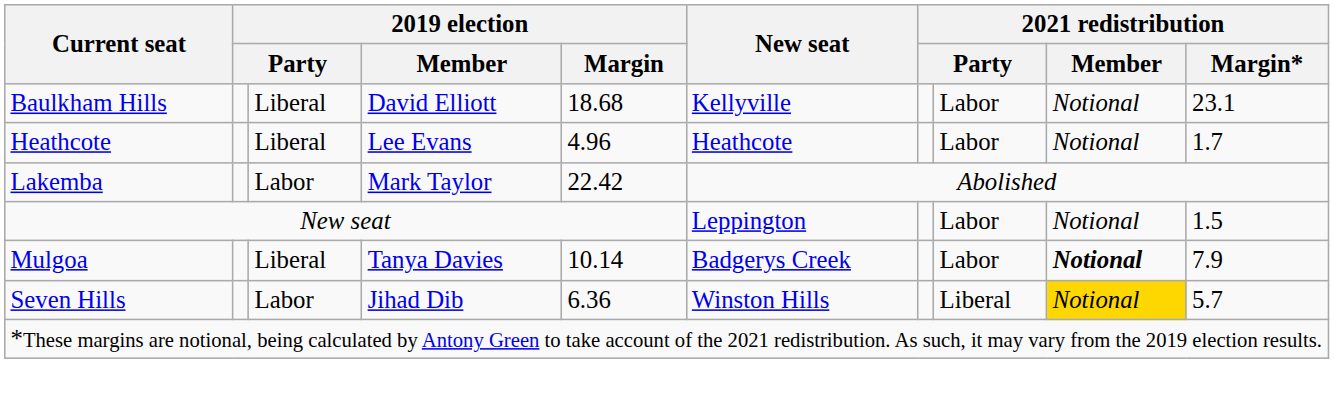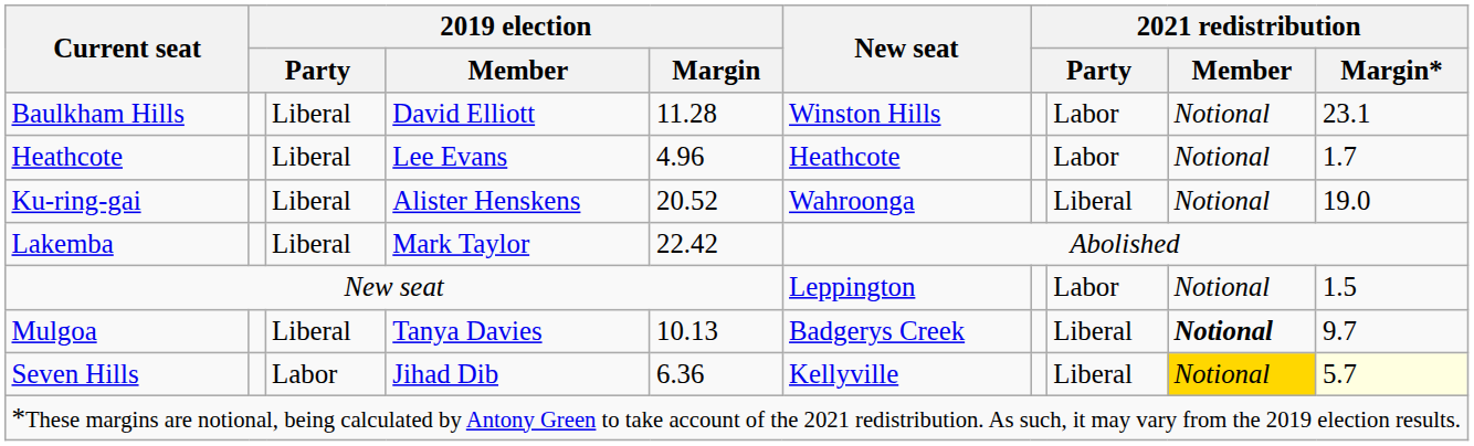Baulkham Hills | 2019 election / Margin: 18.68 -> 11.28
Baulkham Hills | New seat: Kellyville -> Winston Hills
+ row: Ku-ring-gai | Liberal | Alister Henskens | 20.52 | Wahroonga | Liberal | Notional | 19.0
Lakemba | column 3: Labor -> Liberal
Mulgoa | 2019 election / Margin: 10.14 -> 10.13
Mulgoa | column 8: Labor -> Liberal
Mulgoa | 2021 redistribution / Margin*: 7.9 -> 9.7
Seven Hills | New seat: Winston Hills -> Kellyville
Seven Hills | 2021 redistribution / Margin*: no background -> lightyellow background
